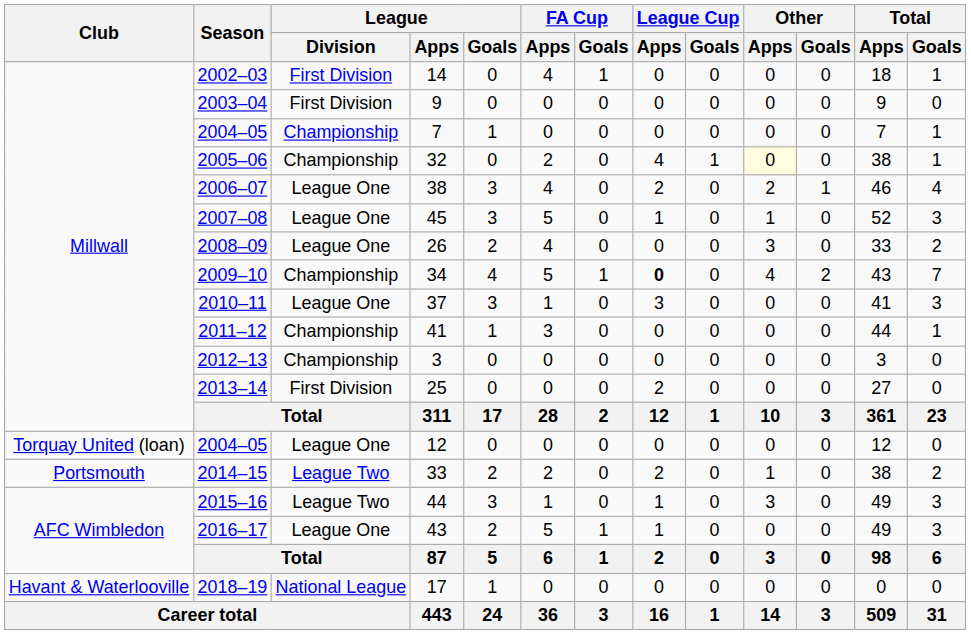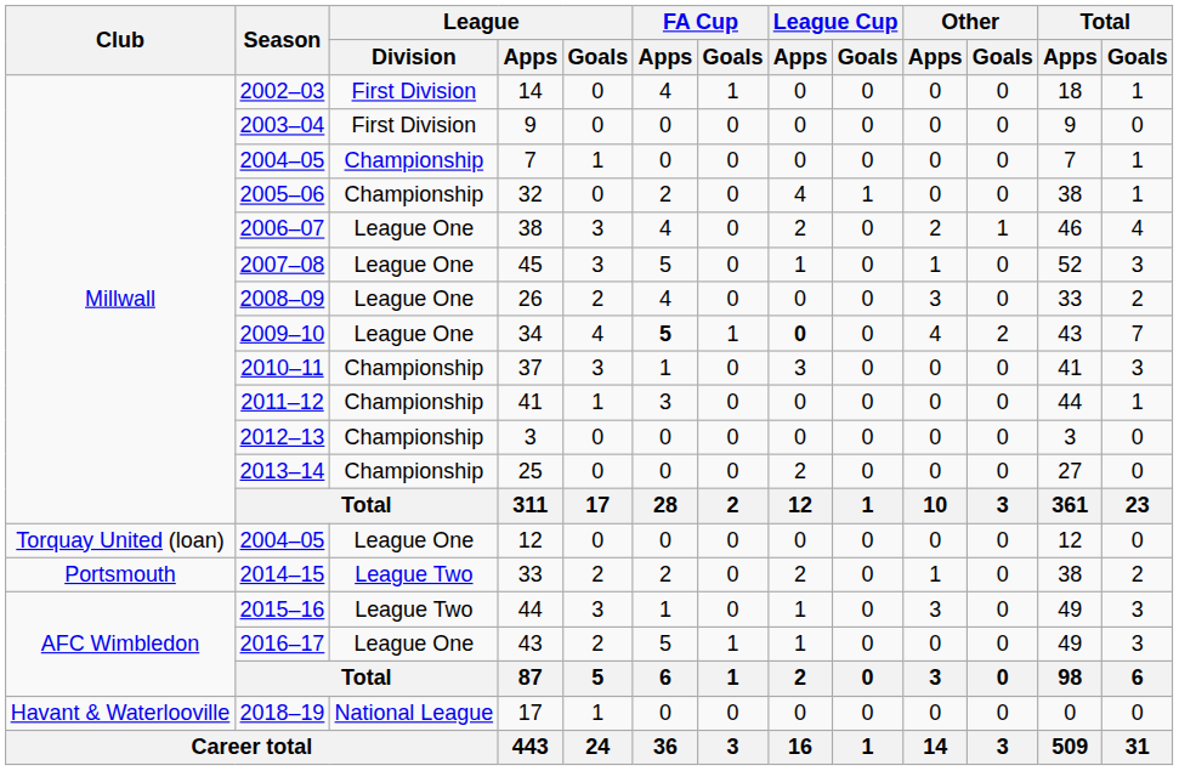32 | Other / Apps: lightyellow background -> no background
34 | League / Division: Championship -> League One
34 | FA Cup / Apps: normal -> bold
37 | League / Division: League One -> Championship
25 | League / Division: First Division -> Championship
